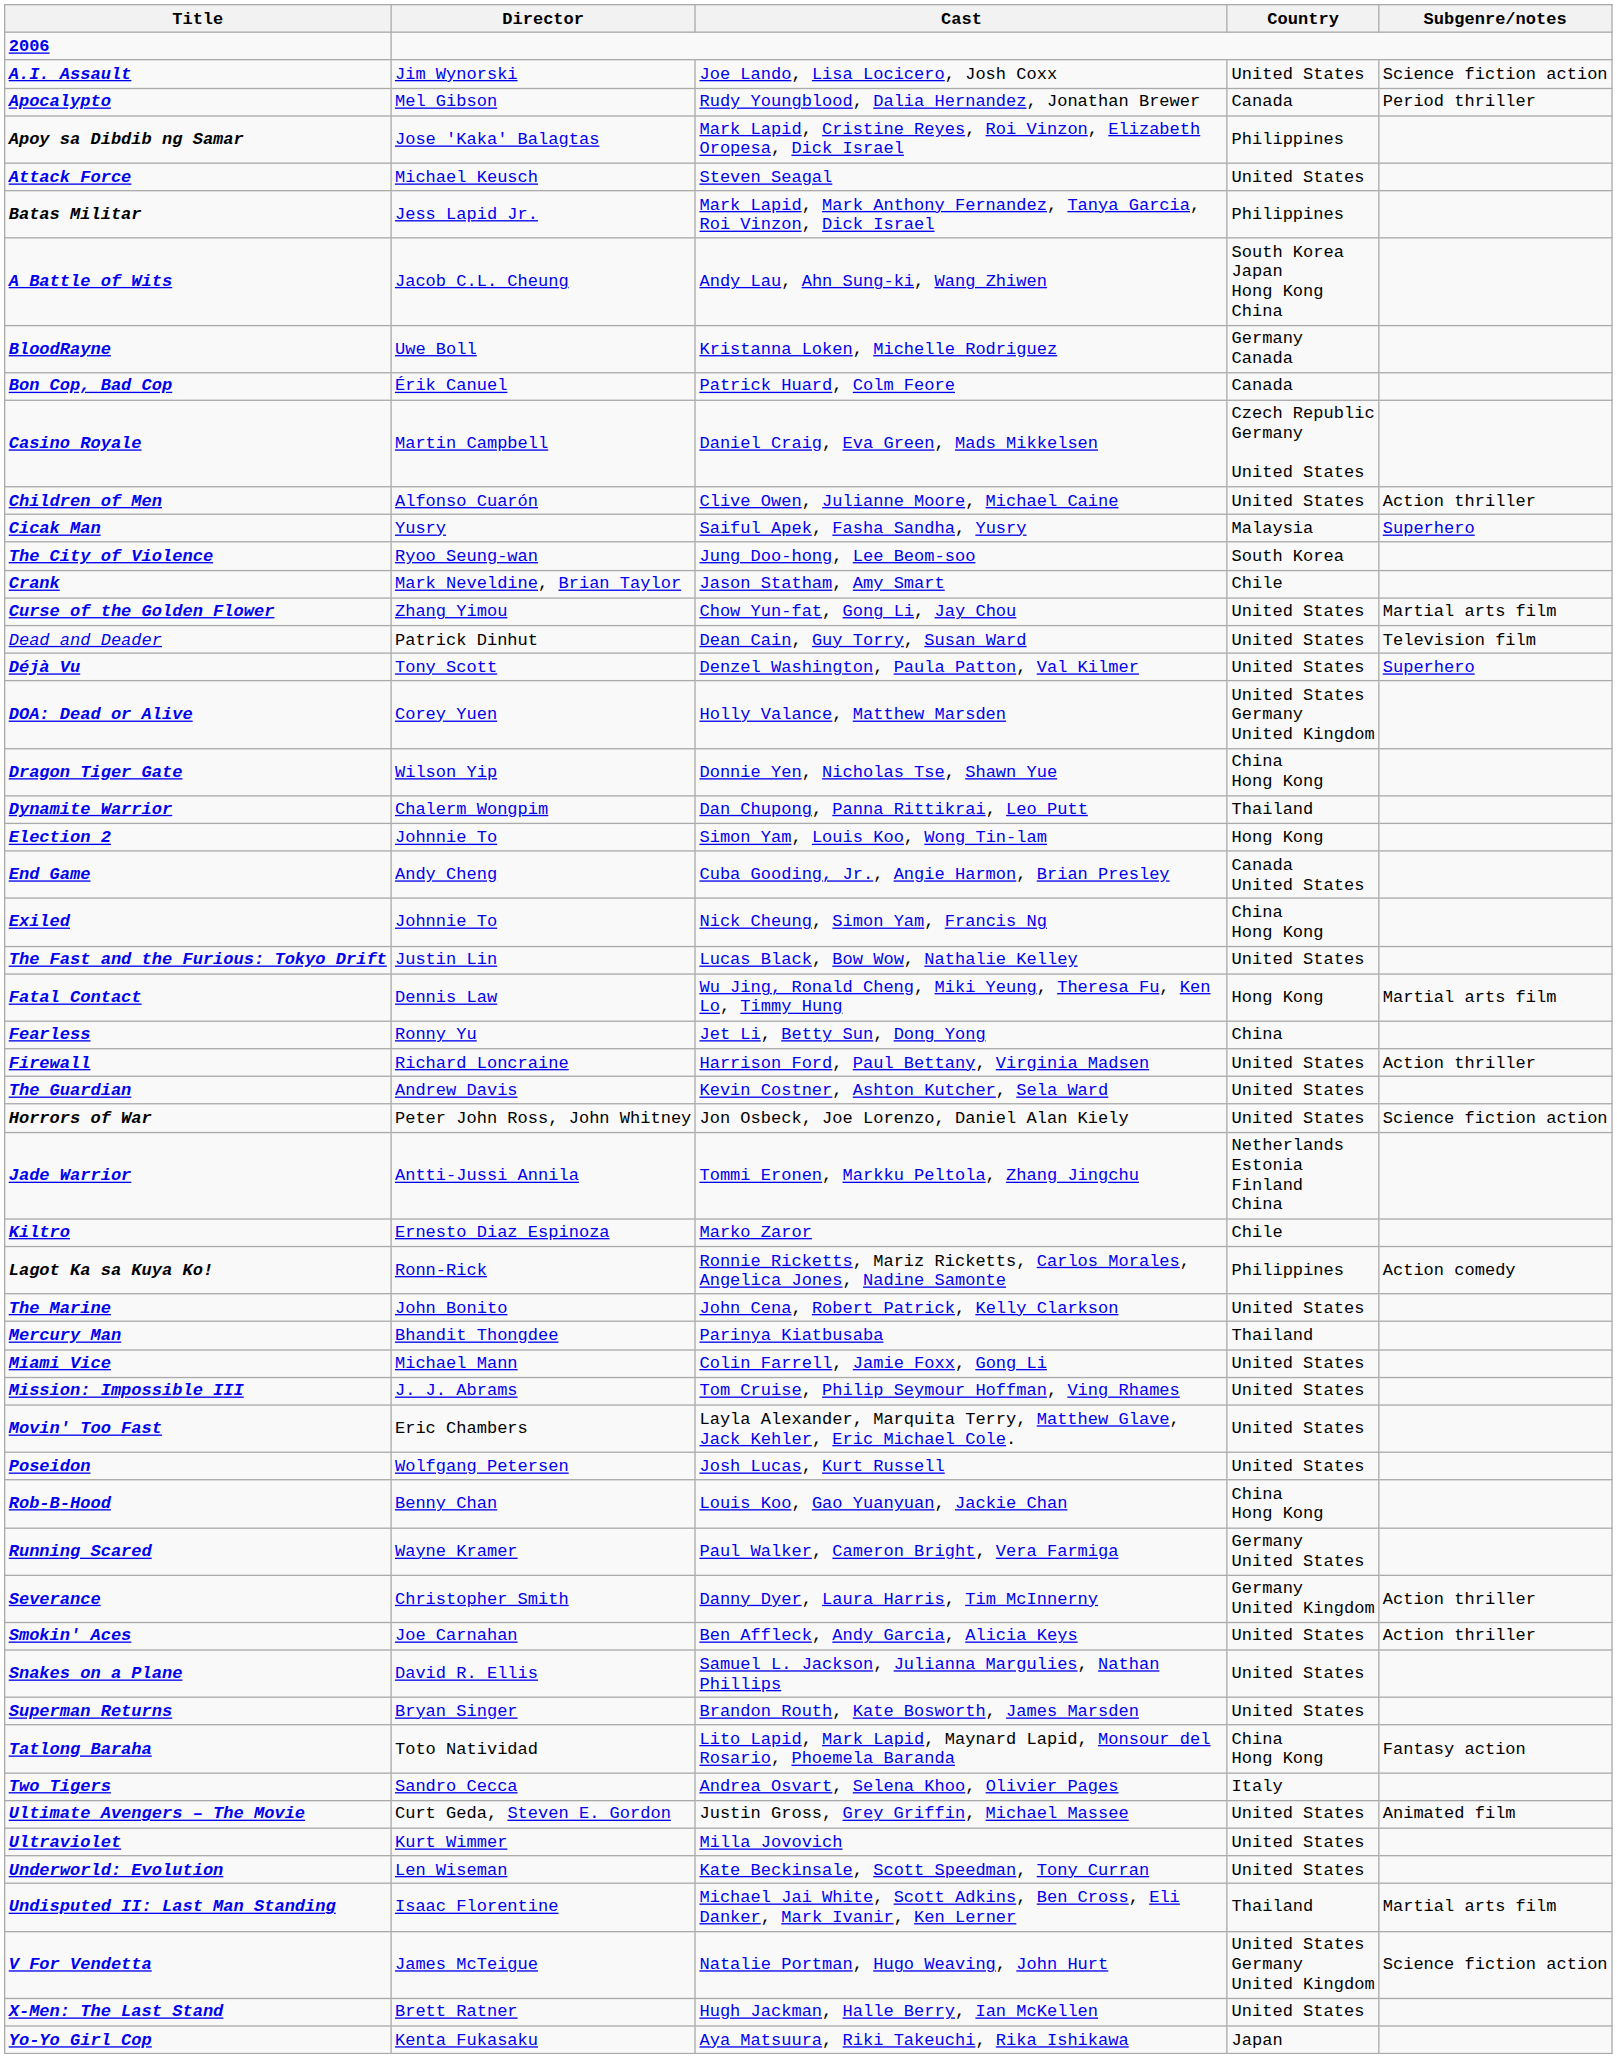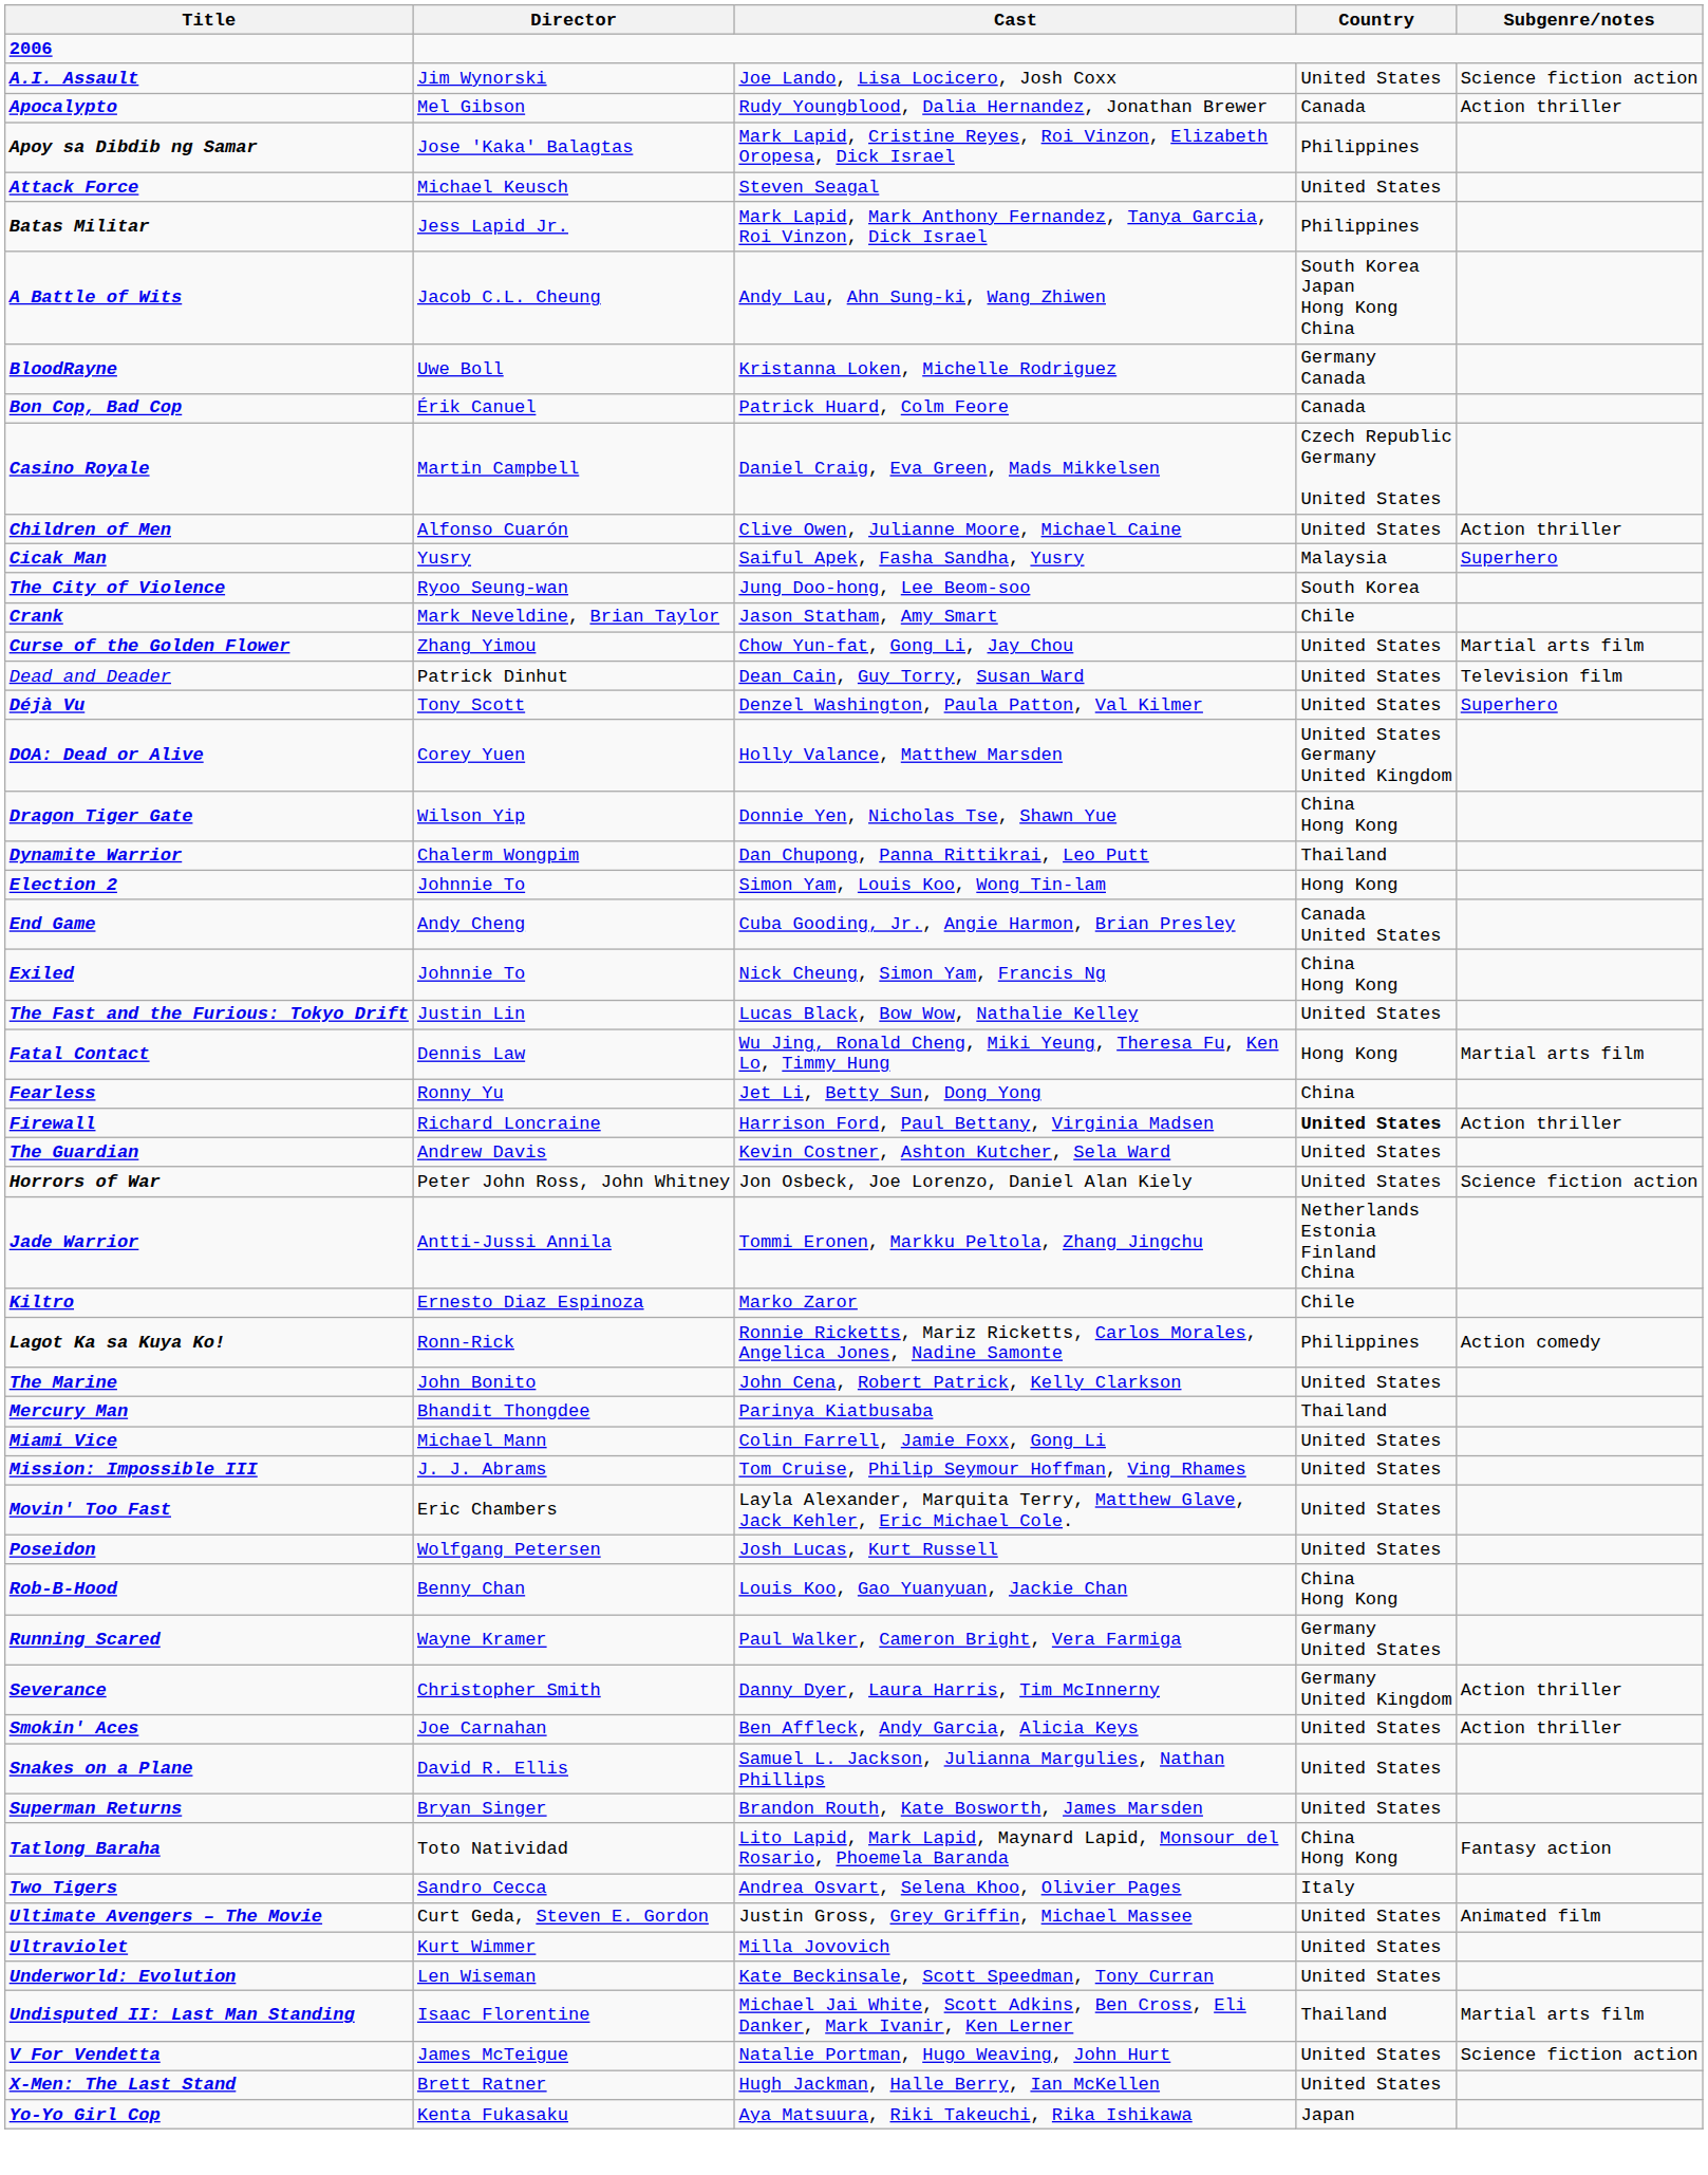Apocalypto | Subgenre/notes: Period thriller -> Action thriller
Firewall | Country: normal -> bold
V For Vendetta | Country: United States Germany United Kingdom -> United States
